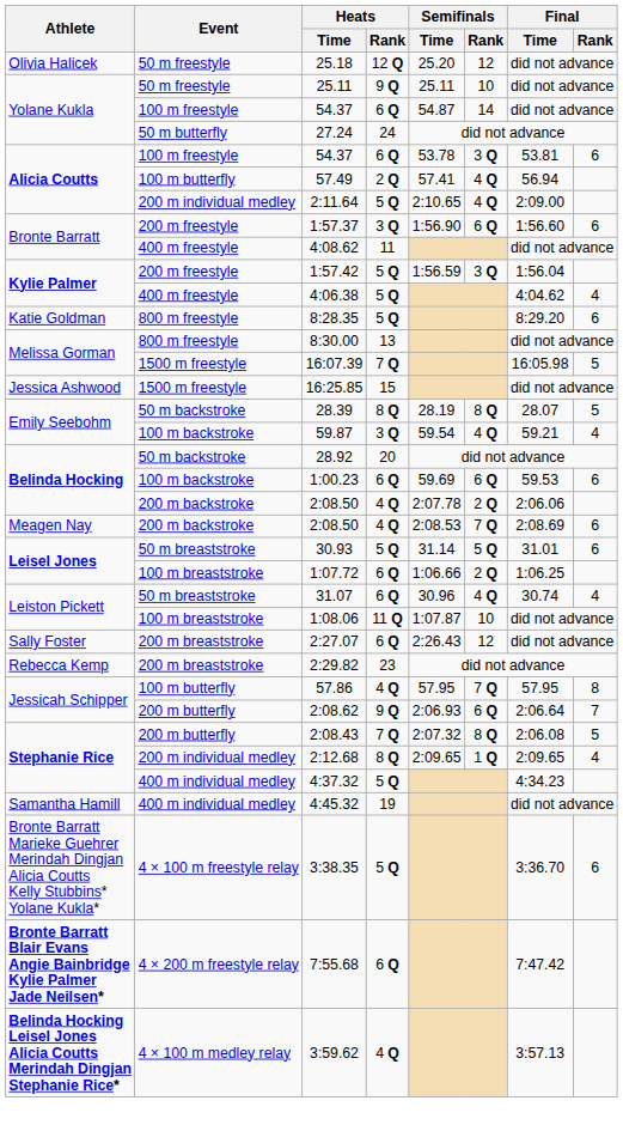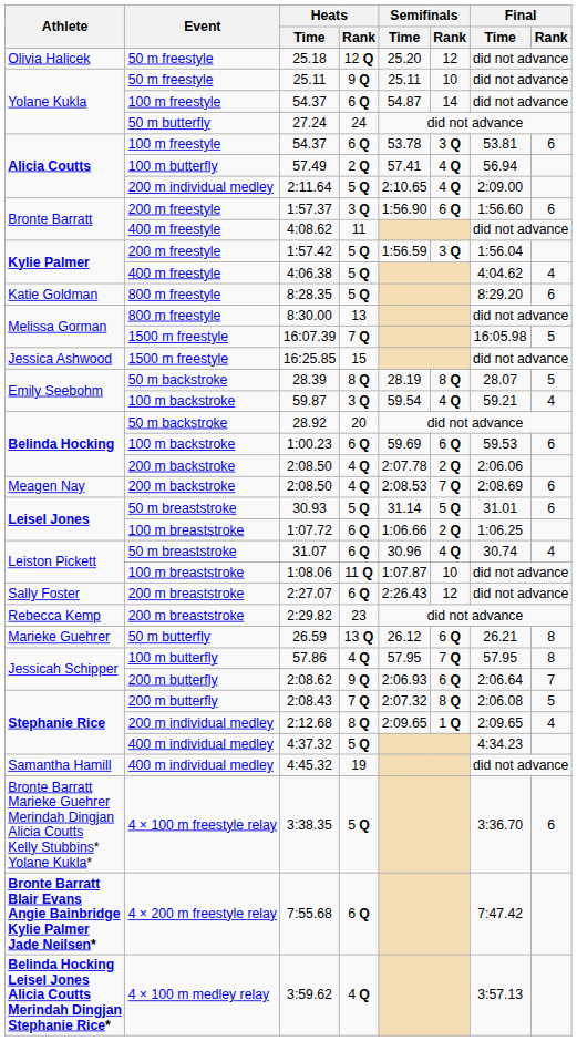+ row: Marieke Guehrer | 50 m butterfly | 26.59 | 13 Q | 26.12 | 6 Q | 26.21 | 8
